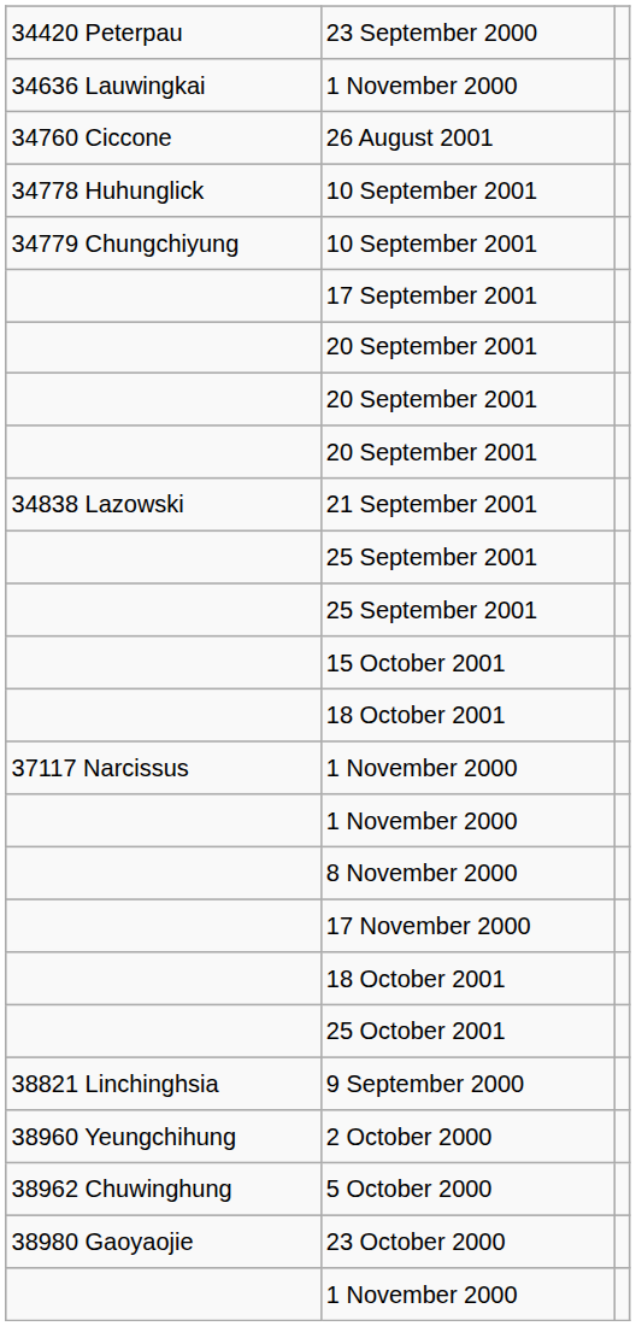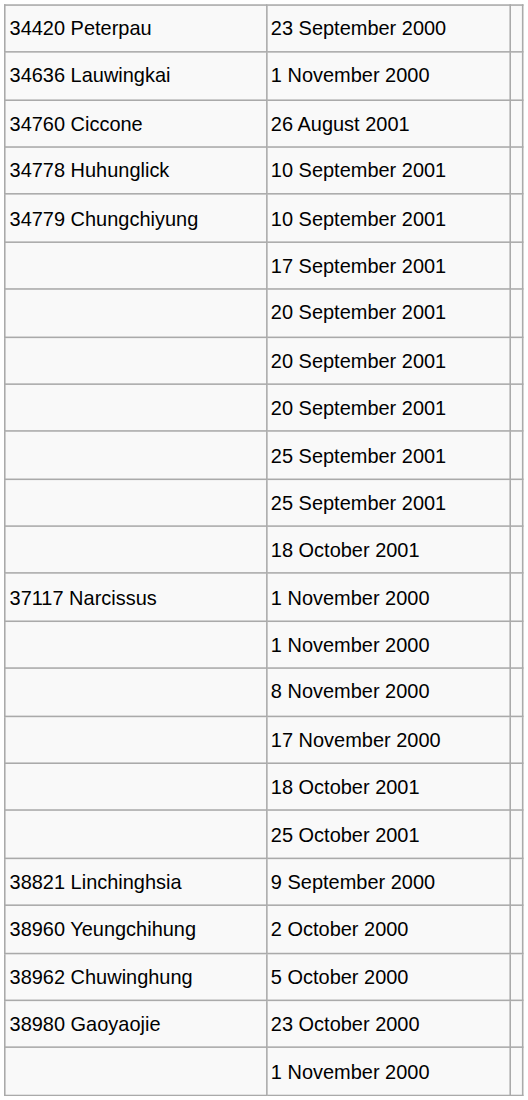- row: 34838 Lazowski | 21 September 2001
- row: 15 October 2001
